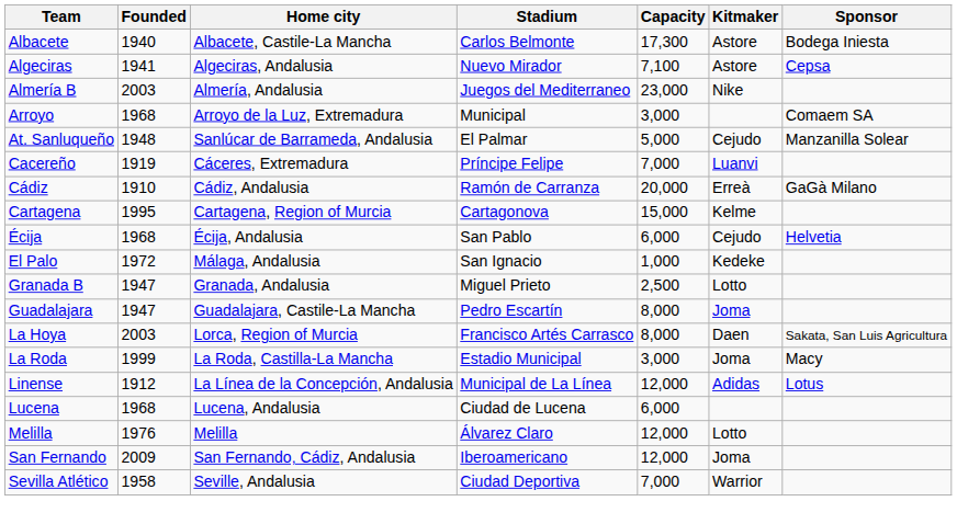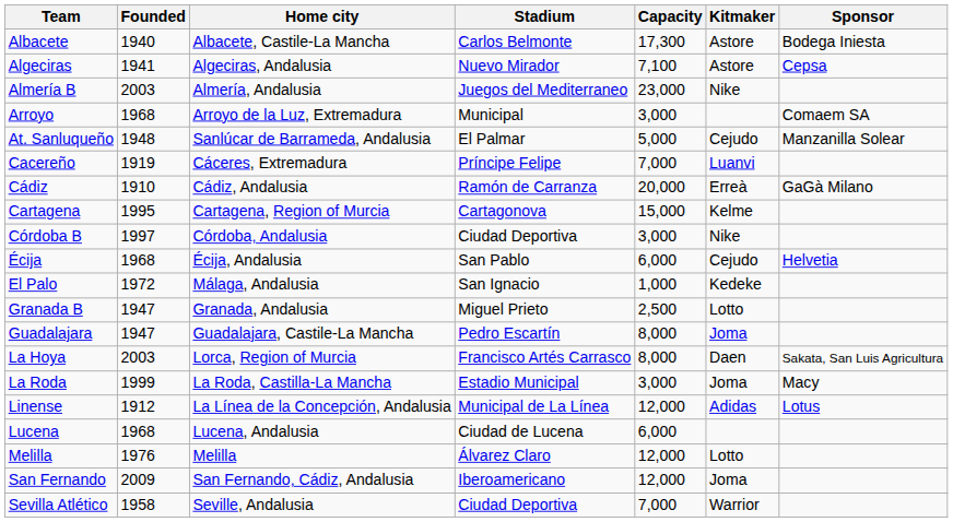+ row: Córdoba B | 1997 | Córdoba, Andalusia | Ciudad Deportiva | 3,000 | Nike
